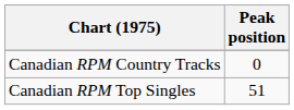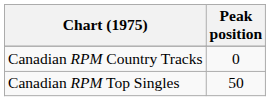Canadian RPM Top Singles | Peak position: 51 -> 50
